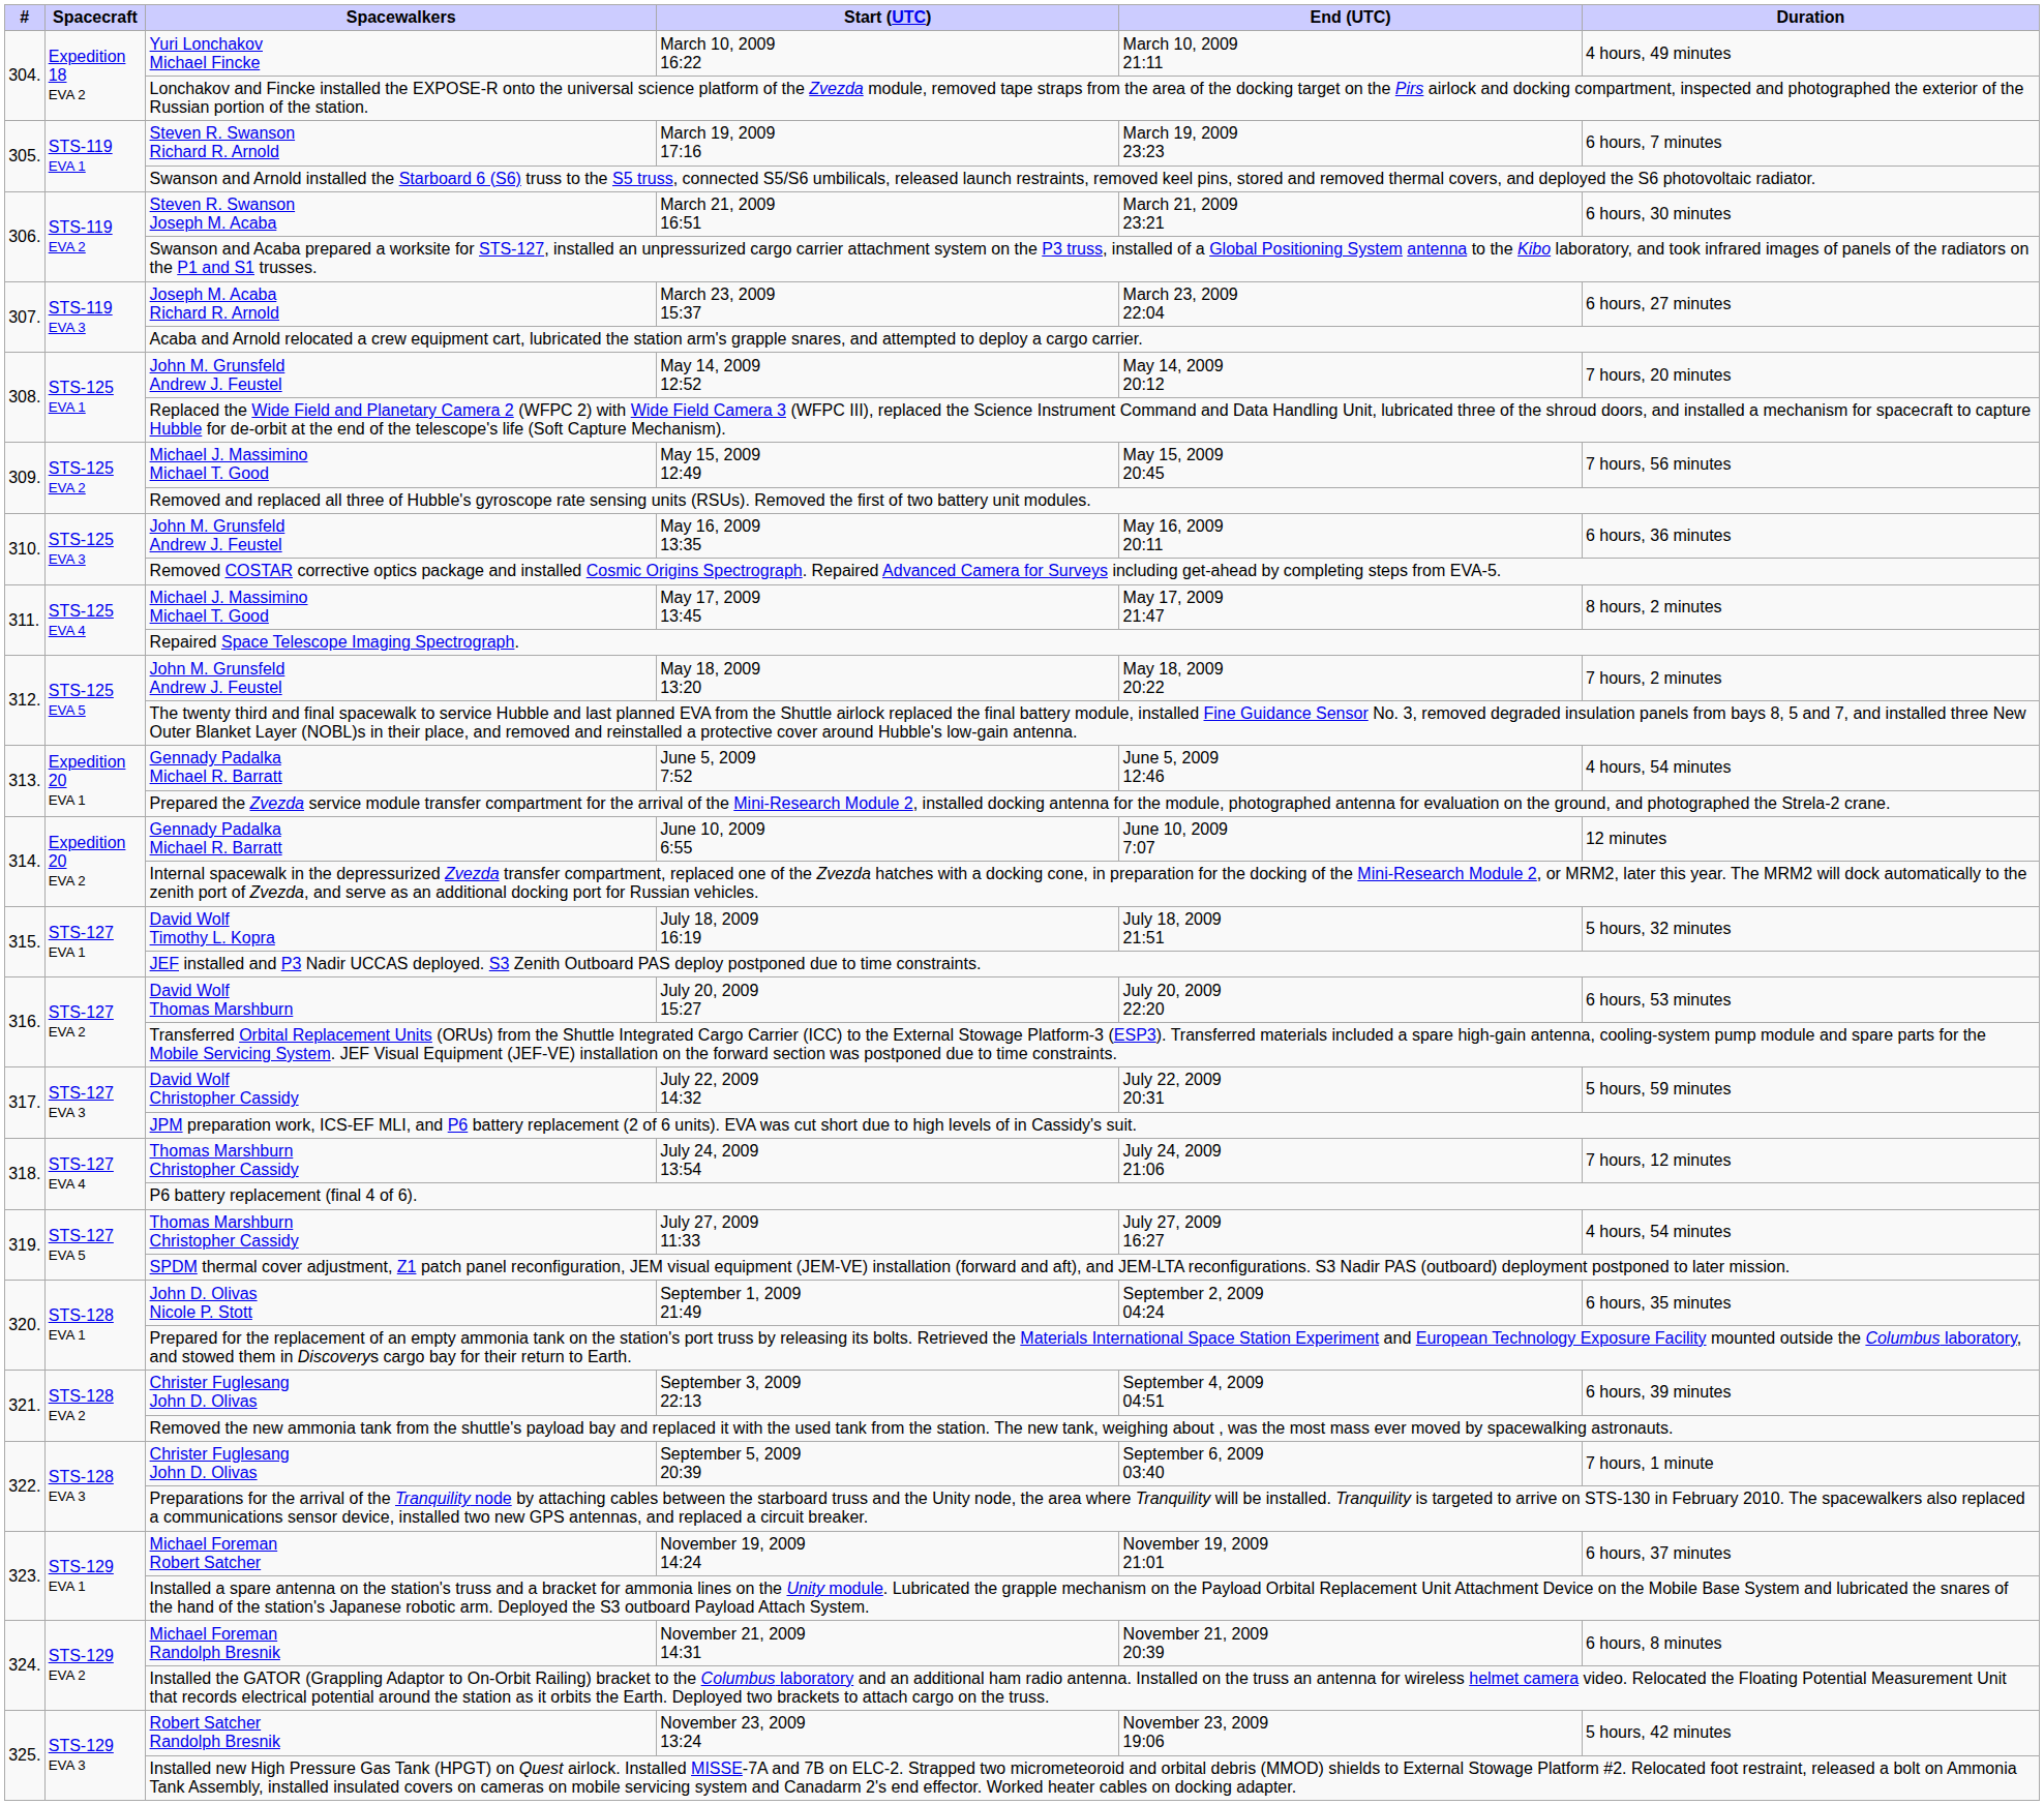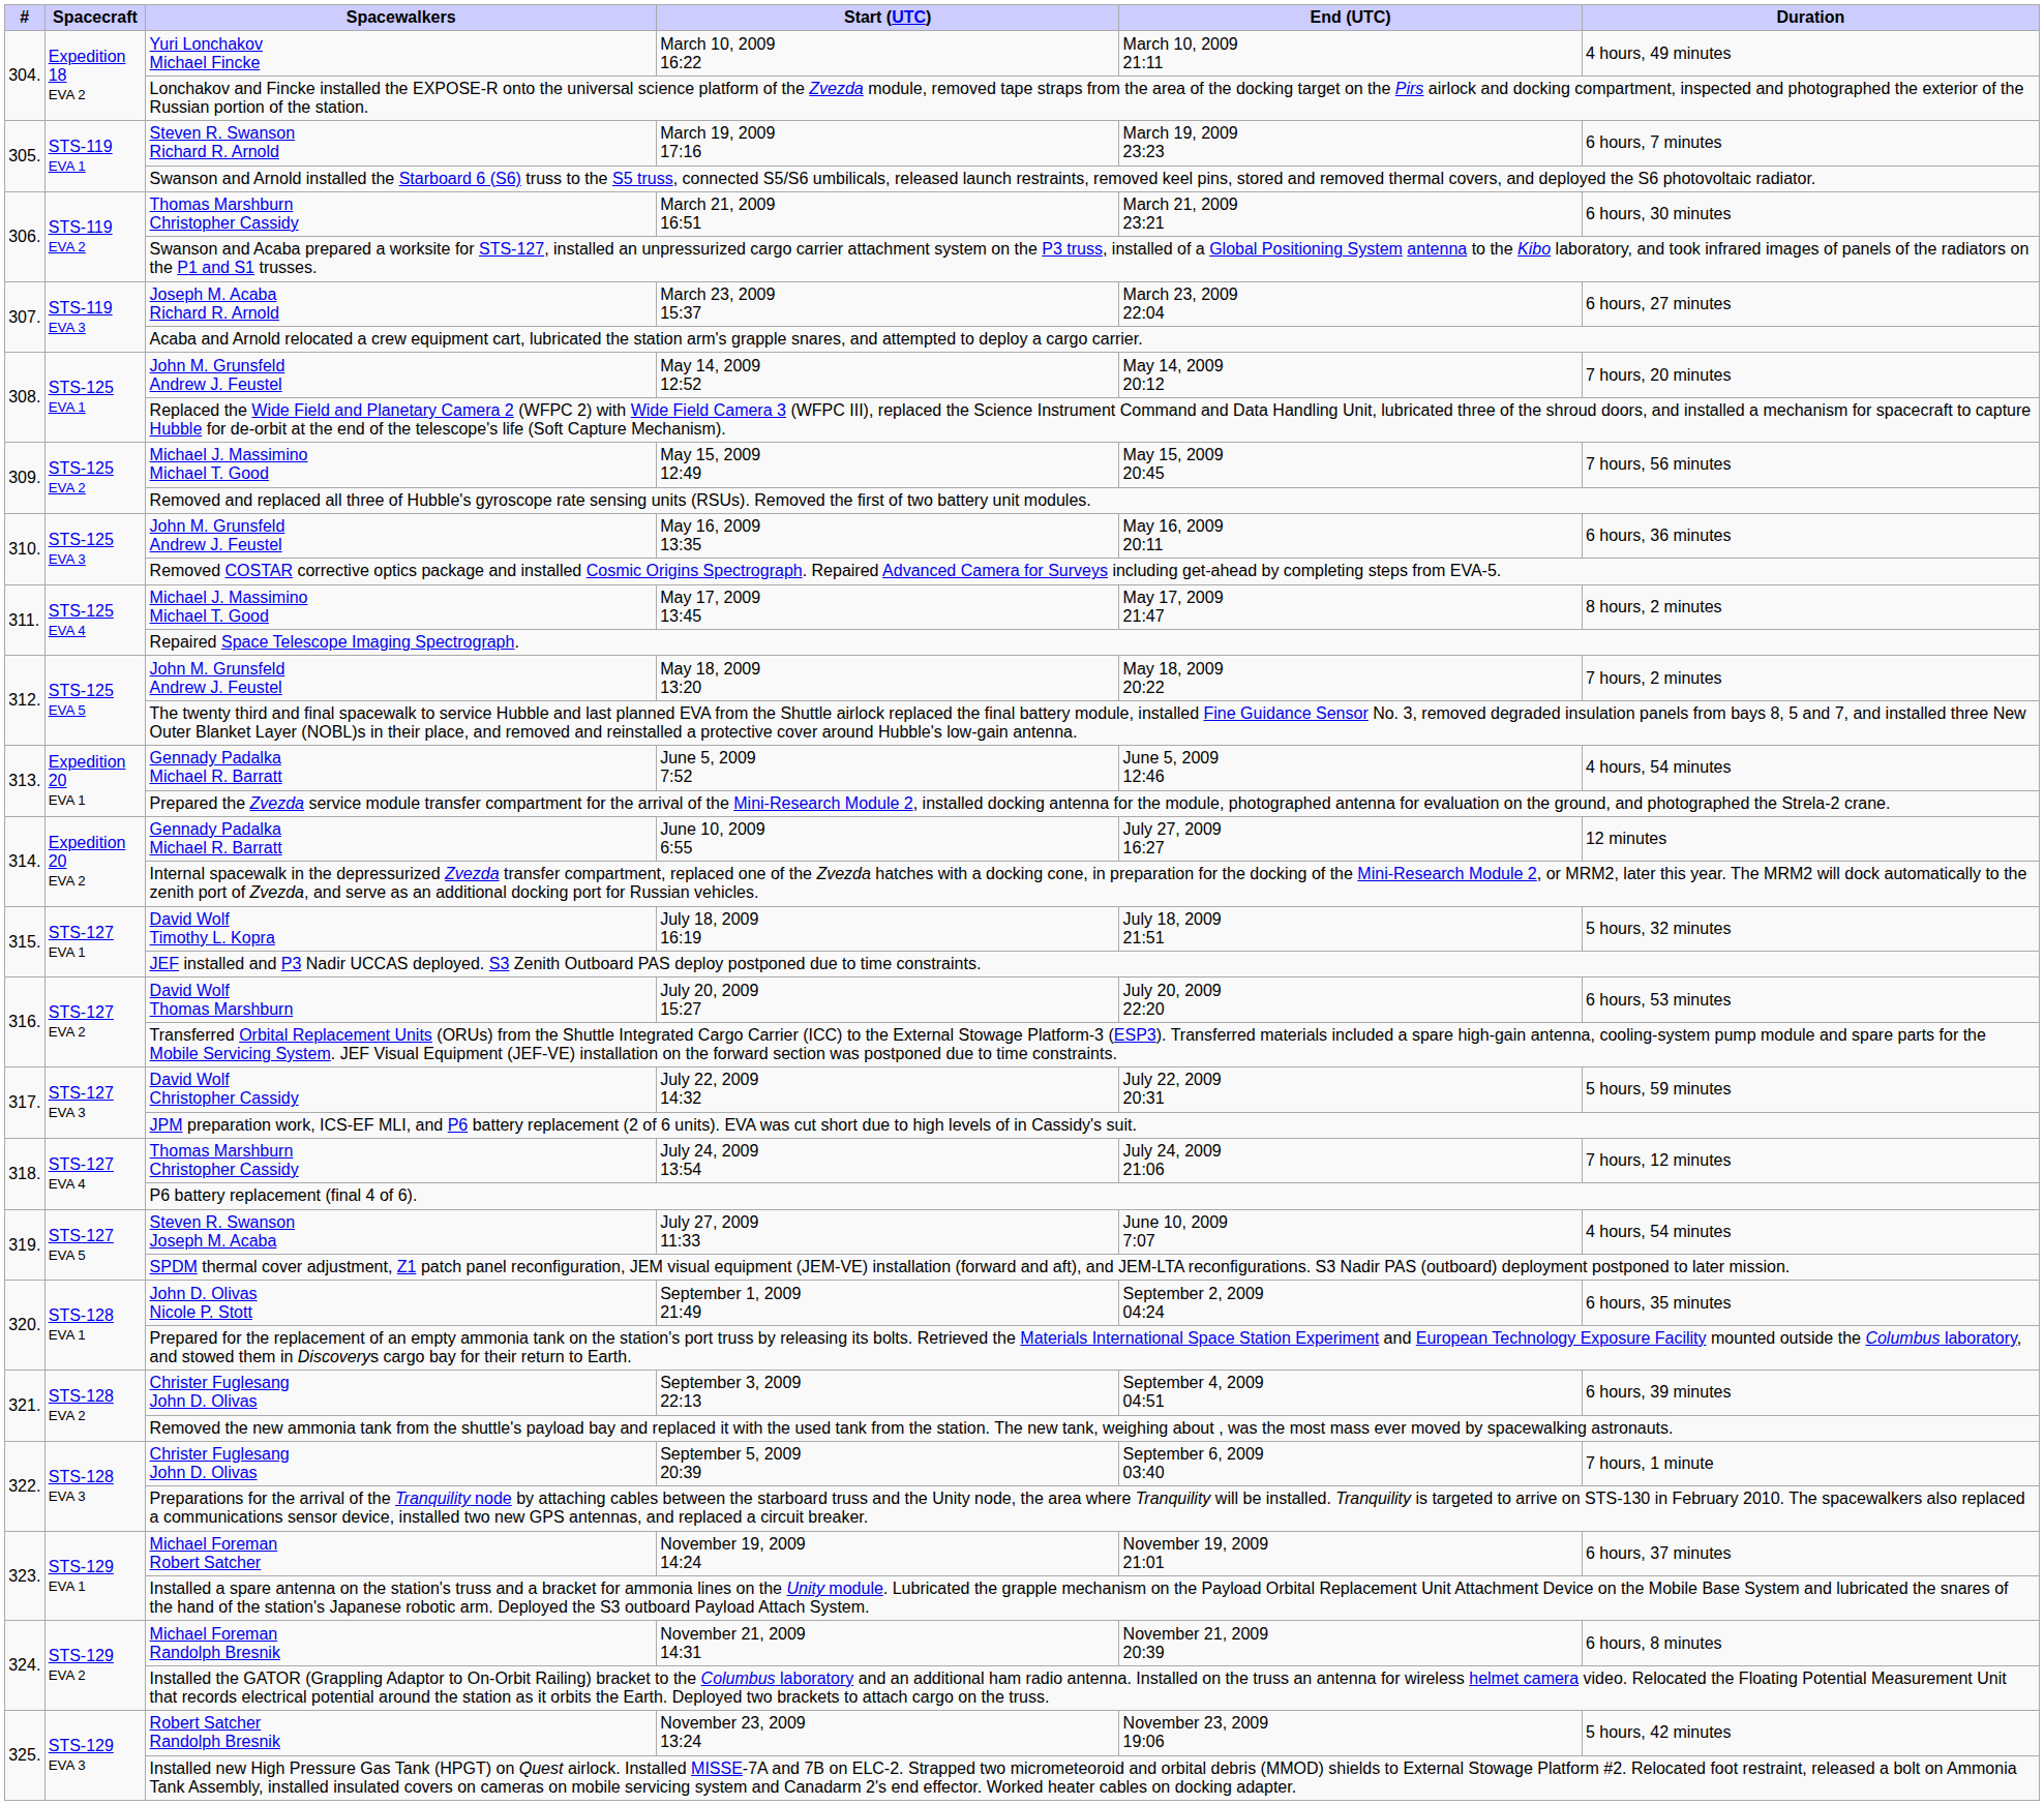March 21, 2009 16:51 | Spacewalkers: Steven R. Swanson Joseph M. Acaba -> Thomas Marshburn Christopher Cassidy
June 10, 2009 6:55 | End (UTC): June 10, 2009 7:07 -> July 27, 2009 16:27
July 27, 2009 11:33 | Spacewalkers: Thomas Marshburn Christopher Cassidy -> Steven R. Swanson Joseph M. Acaba
July 27, 2009 11:33 | End (UTC): July 27, 2009 16:27 -> June 10, 2009 7:07
